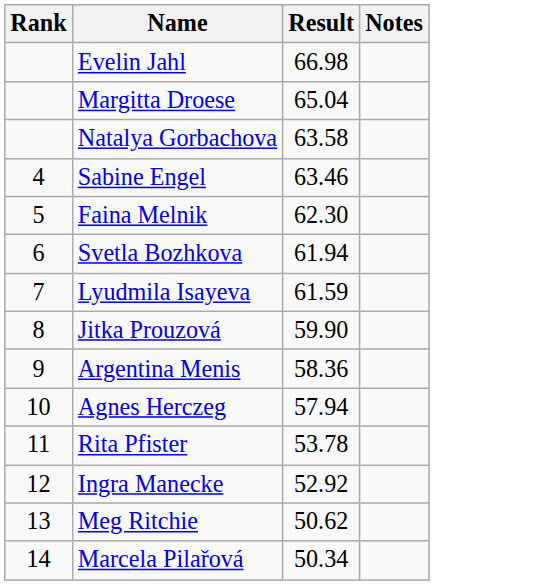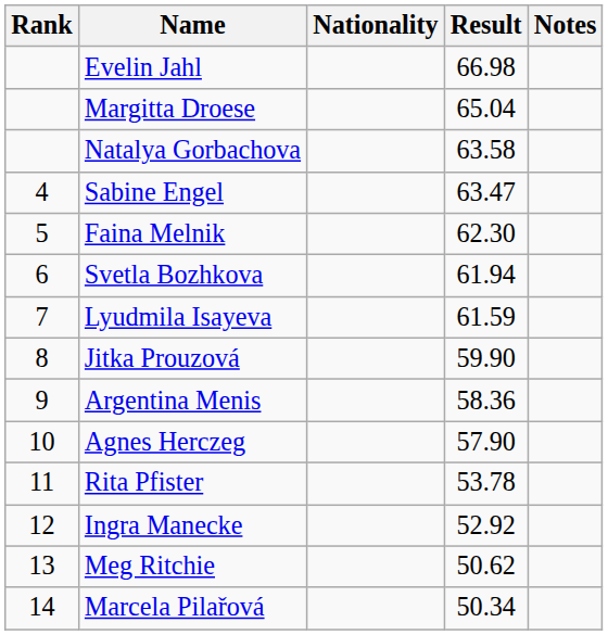+ column: Nationality
Sabine Engel | Result: 63.46 -> 63.47
Agnes Herczeg | Result: 57.94 -> 57.90
